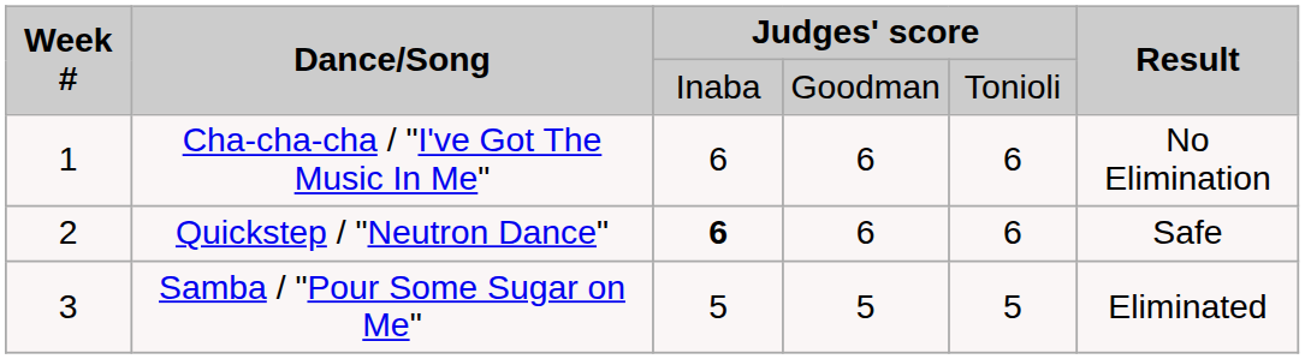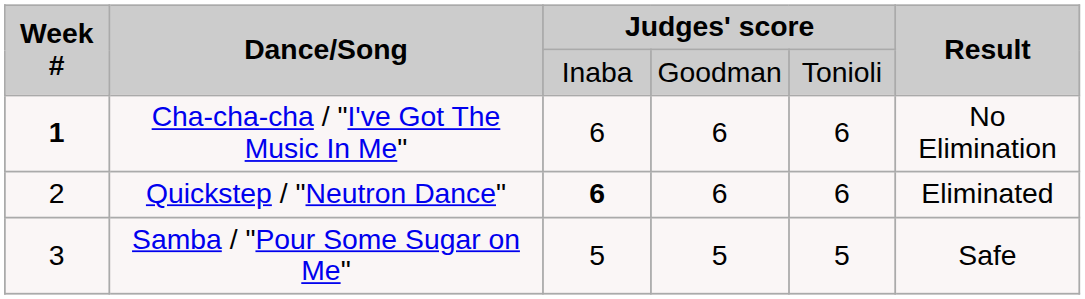Cha-cha-cha / "I've Got The Music In Me" | Week #: normal -> bold
Quickstep / "Neutron Dance" | Result: Safe -> Eliminated
Samba / "Pour Some Sugar on Me" | Result: Eliminated -> Safe
